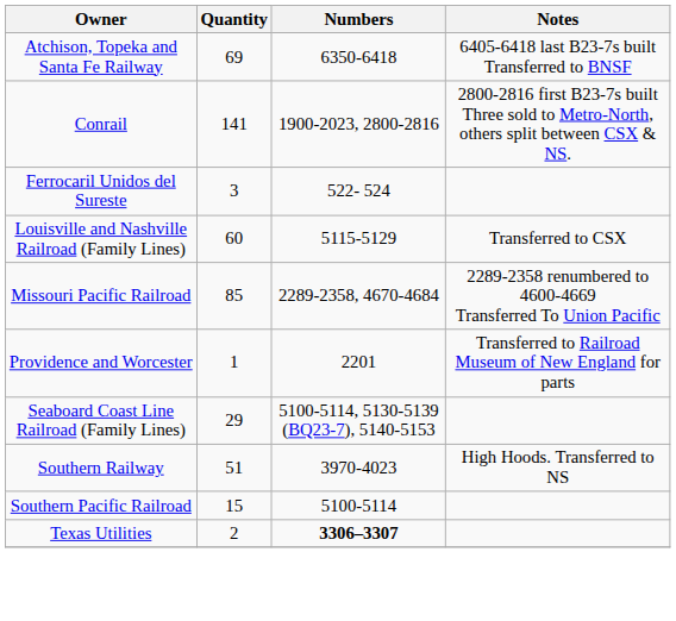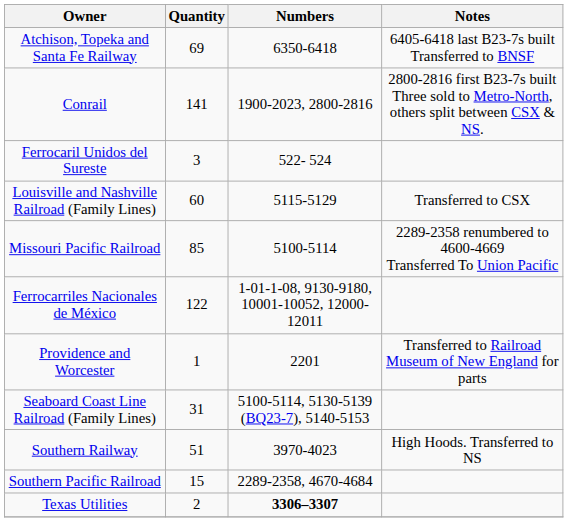Missouri Pacific Railroad | Numbers: 2289-2358, 4670-4684 -> 5100-5114
+ row: Ferrocarriles Nacionales de México | 122 | 1-01-1-08, 9130-9180, 10001-10052, 12000-12011
Seaboard Coast Line Railroad (Family Lines) | Quantity: 29 -> 31
Southern Pacific Railroad | Numbers: 5100-5114 -> 2289-2358, 4670-4684
